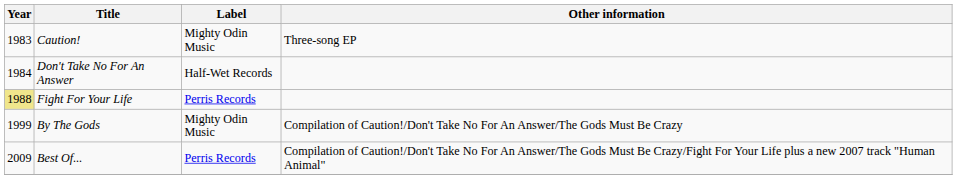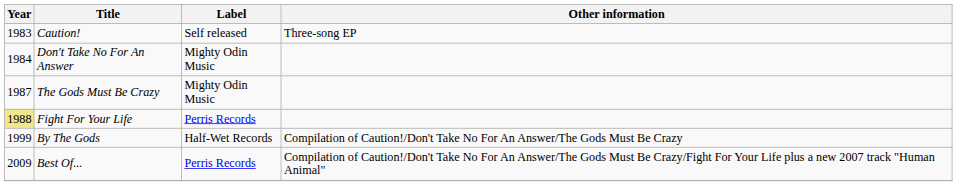Caution! | Label: Mighty Odin Music -> Self released
Don't Take No For An Answer | Label: Half-Wet Records -> Mighty Odin Music
+ row: 1987 | The Gods Must Be Crazy | Mighty Odin Music
By The Gods | Label: Mighty Odin Music -> Half-Wet Records
